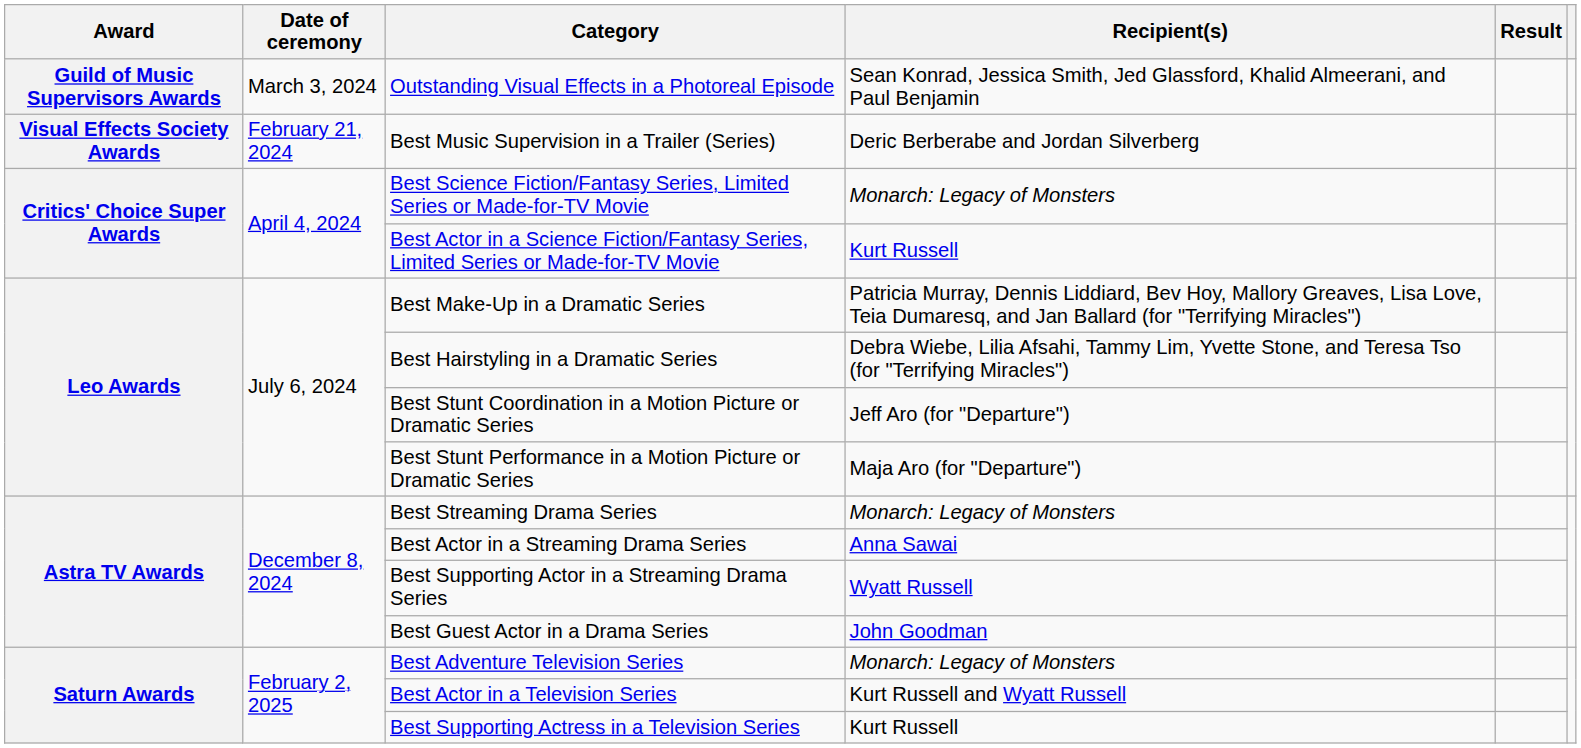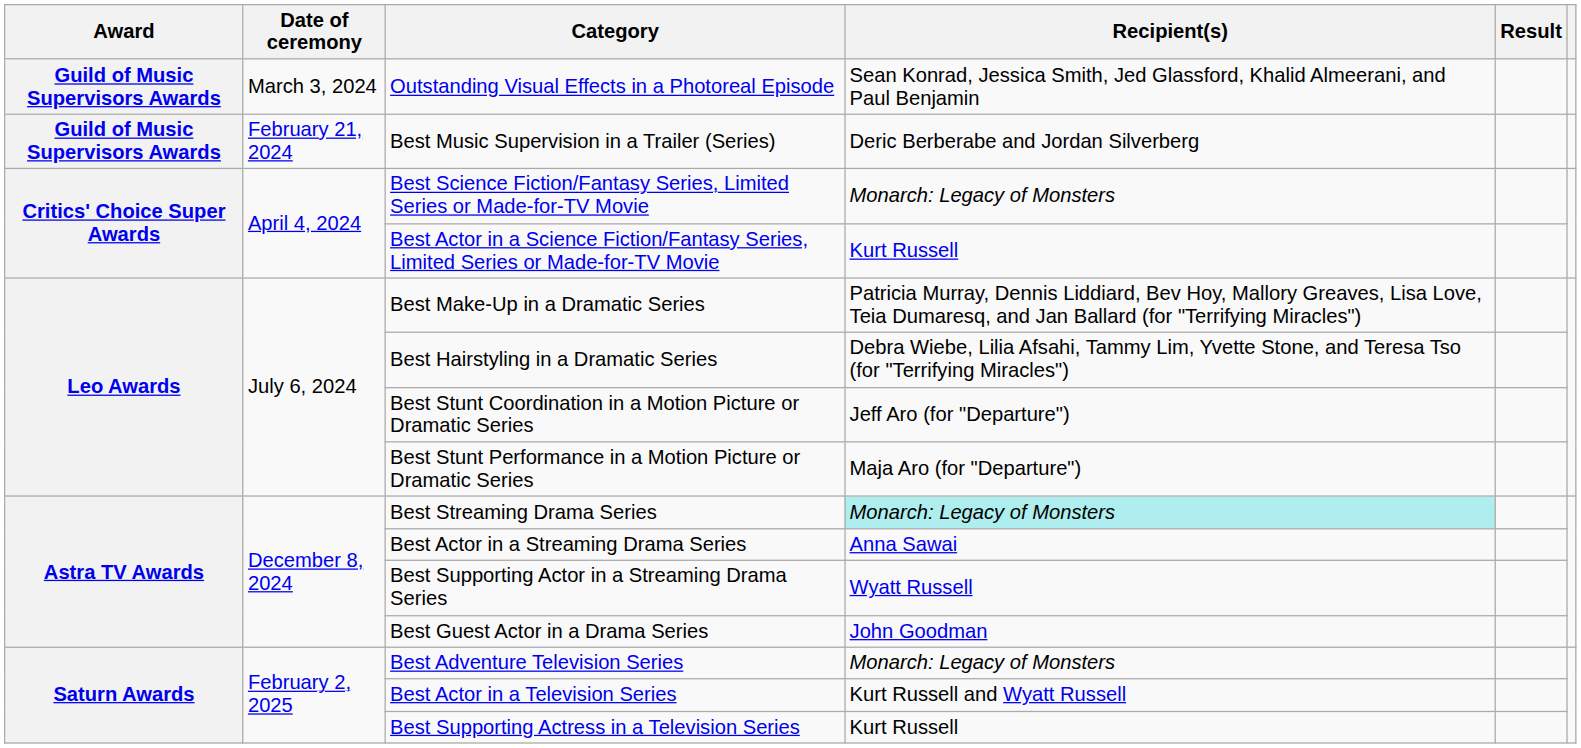Best Music Supervision in a Trailer (Series) | Award: Visual Effects Society Awards -> Guild of Music Supervisors Awards
Best Streaming Drama Series | Recipient(s): no background -> paleturquoise background
